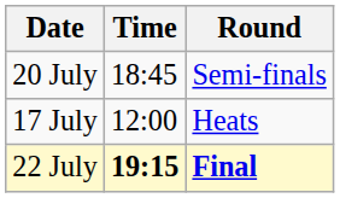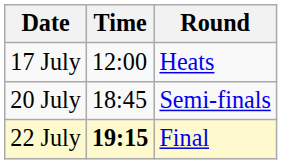rows swapped: 17 July <-> 20 July
22 July | Round: bold -> normal
